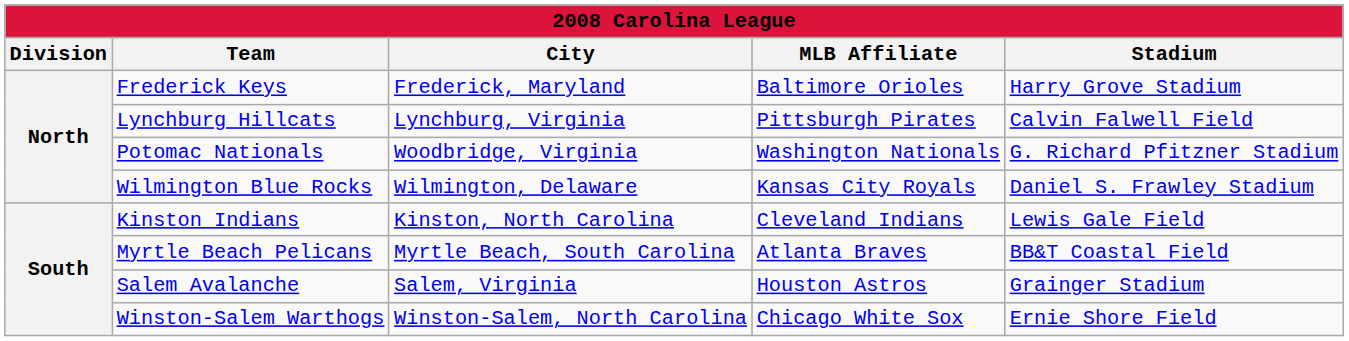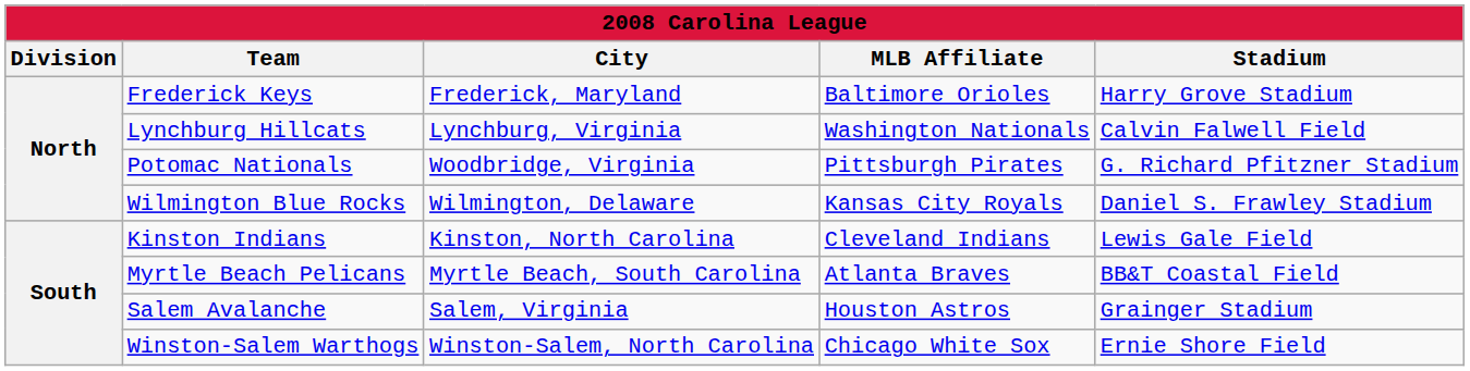Lynchburg Hillcats | MLB Affiliate: Pittsburgh Pirates -> Washington Nationals
Potomac Nationals | MLB Affiliate: Washington Nationals -> Pittsburgh Pirates
